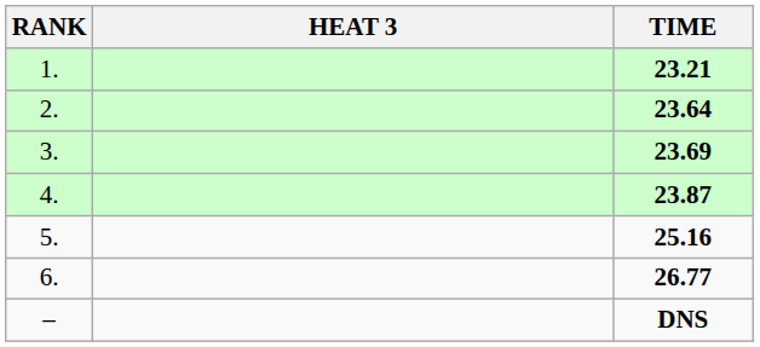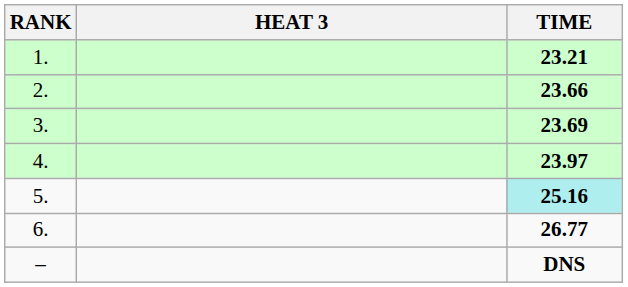2. | TIME: 23.64 -> 23.66
4. | TIME: 23.87 -> 23.97
5. | TIME: no background -> paleturquoise background
